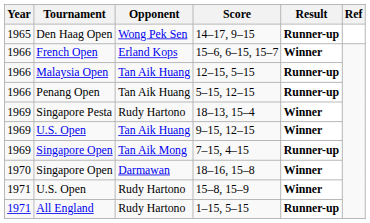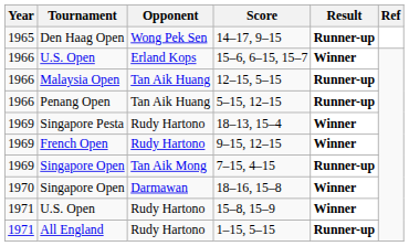15–6, 6–15, 15–7 | Tournament: French Open -> U.S. Open
9–15, 12–15 | Tournament: U.S. Open -> French Open
9–15, 12–15 | Opponent: Tan Aik Huang -> Rudy Hartono
